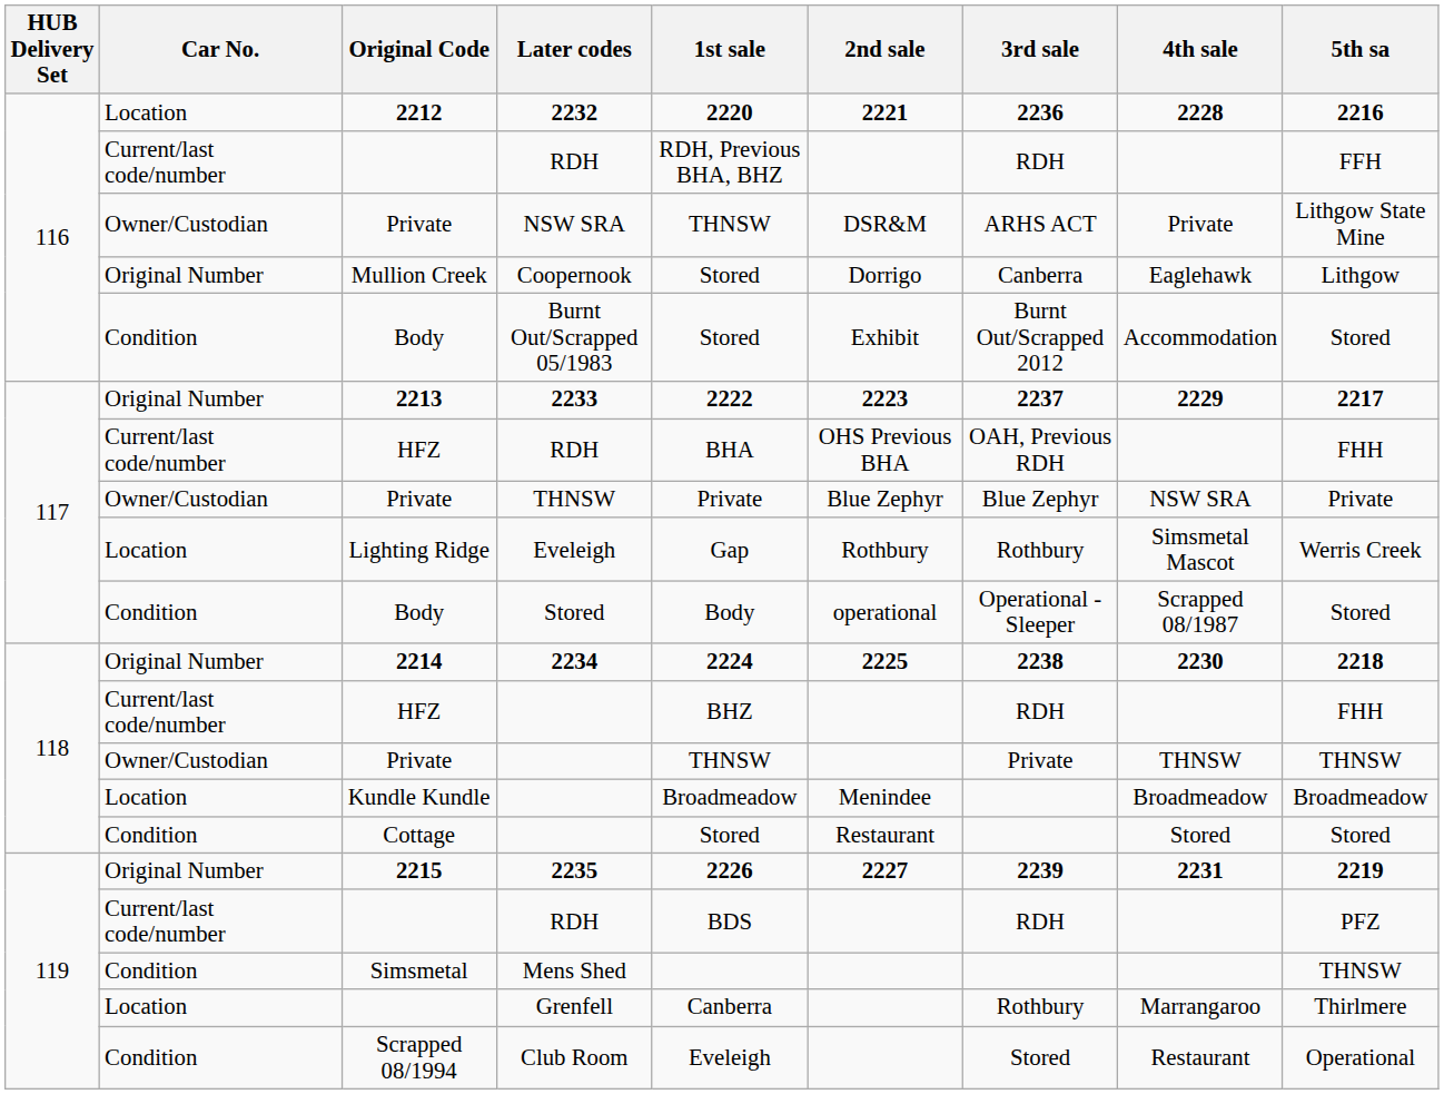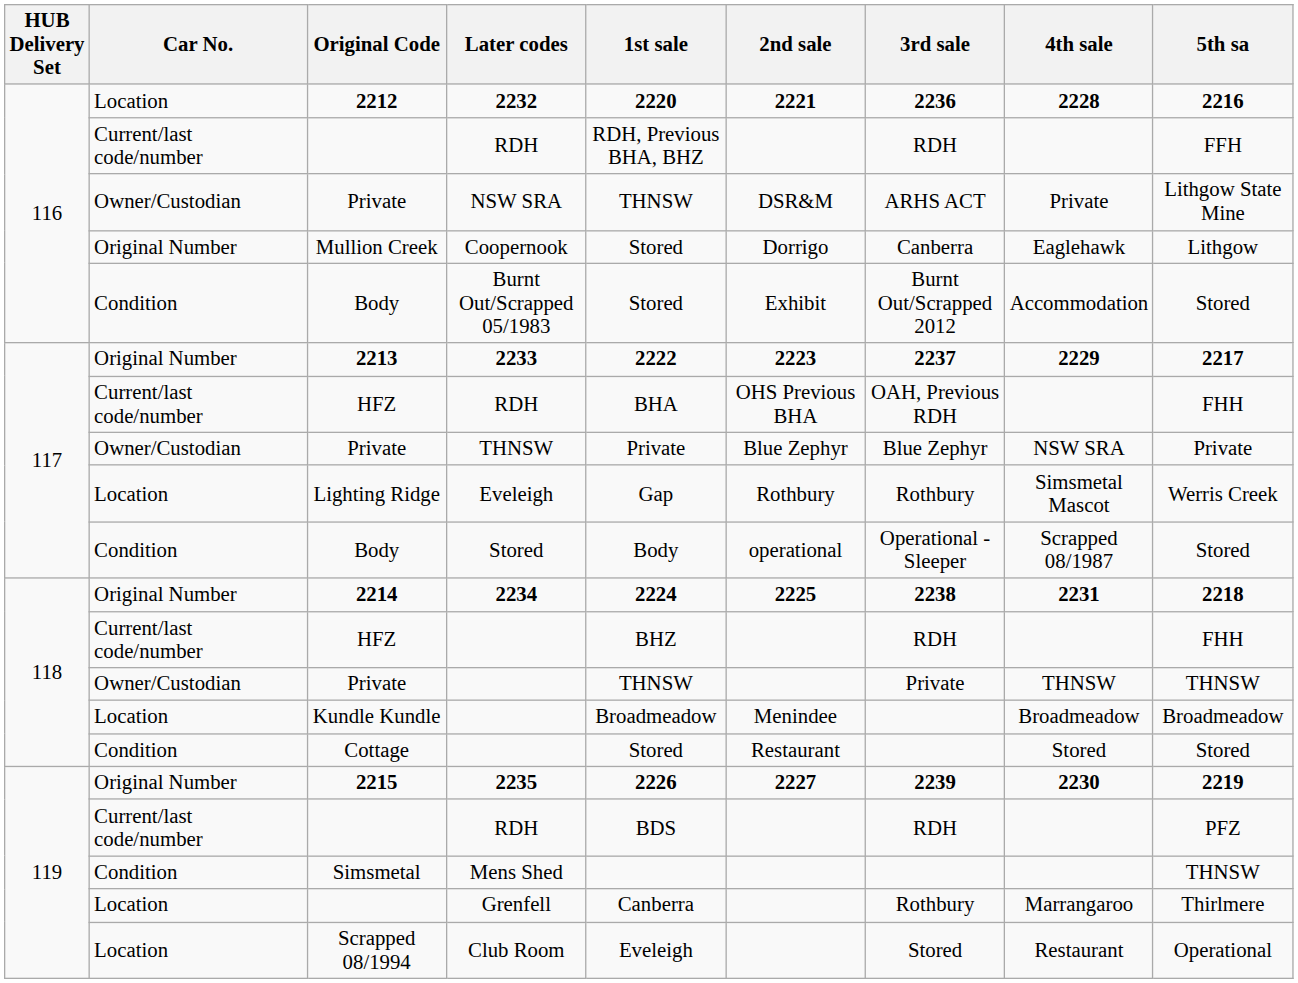2234 | 4th sale: 2230 -> 2231
2235 | 4th sale: 2231 -> 2230
Club Room | Car No.: Condition -> Location
